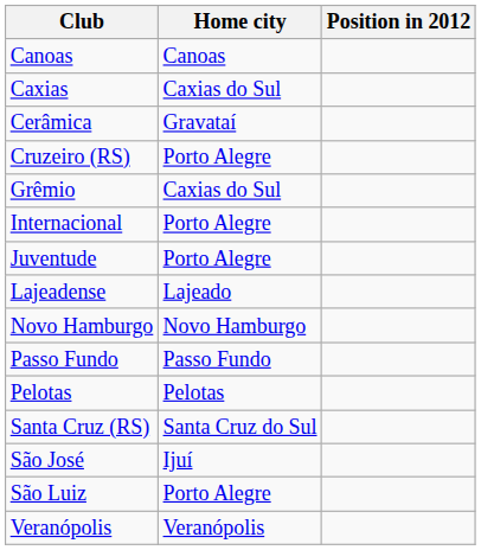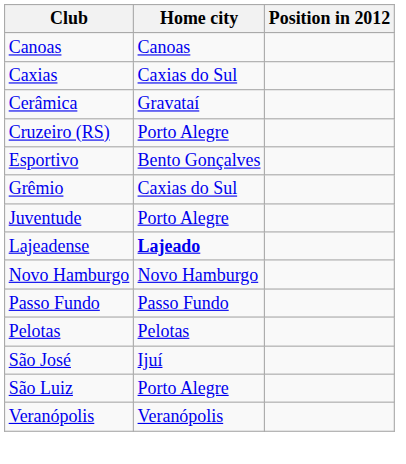+ row: Esportivo | Bento Gonçalves
- row: Internacional | Porto Alegre
Lajeadense | Home city: normal -> bold
- row: Santa Cruz (RS) | Santa Cruz do Sul
